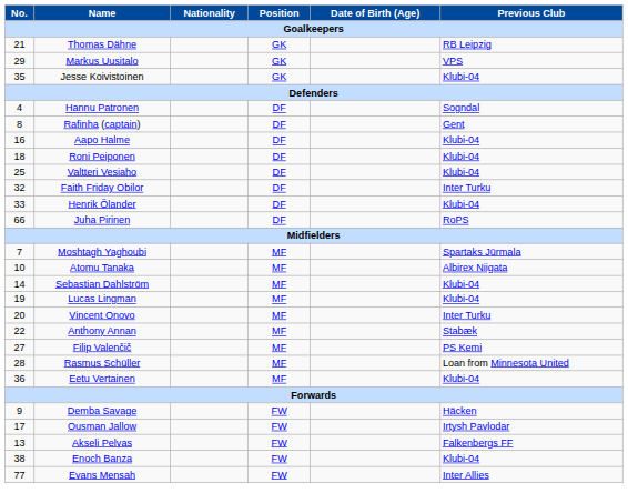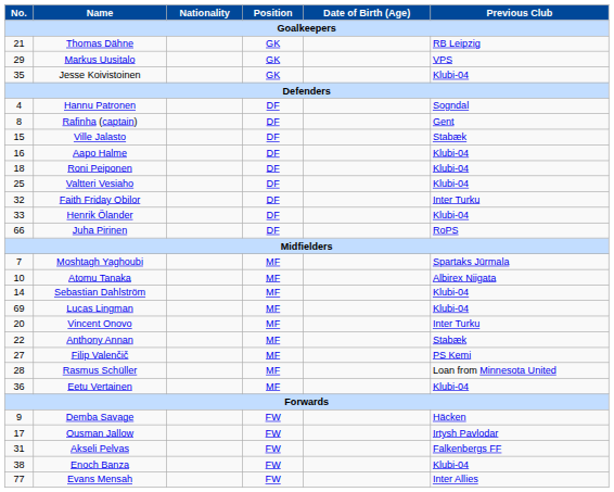+ row: 15 | Ville Jalasto | DF | Stabæk
Lucas Lingman | No.: 19 -> 69
Akseli Pelvas | No.: 13 -> 31
